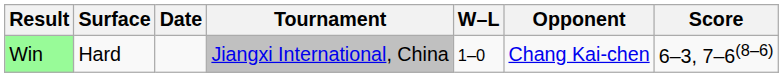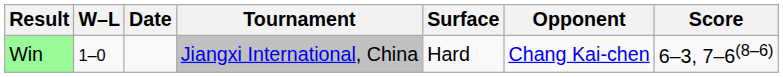columns swapped: W–L <-> Surface
